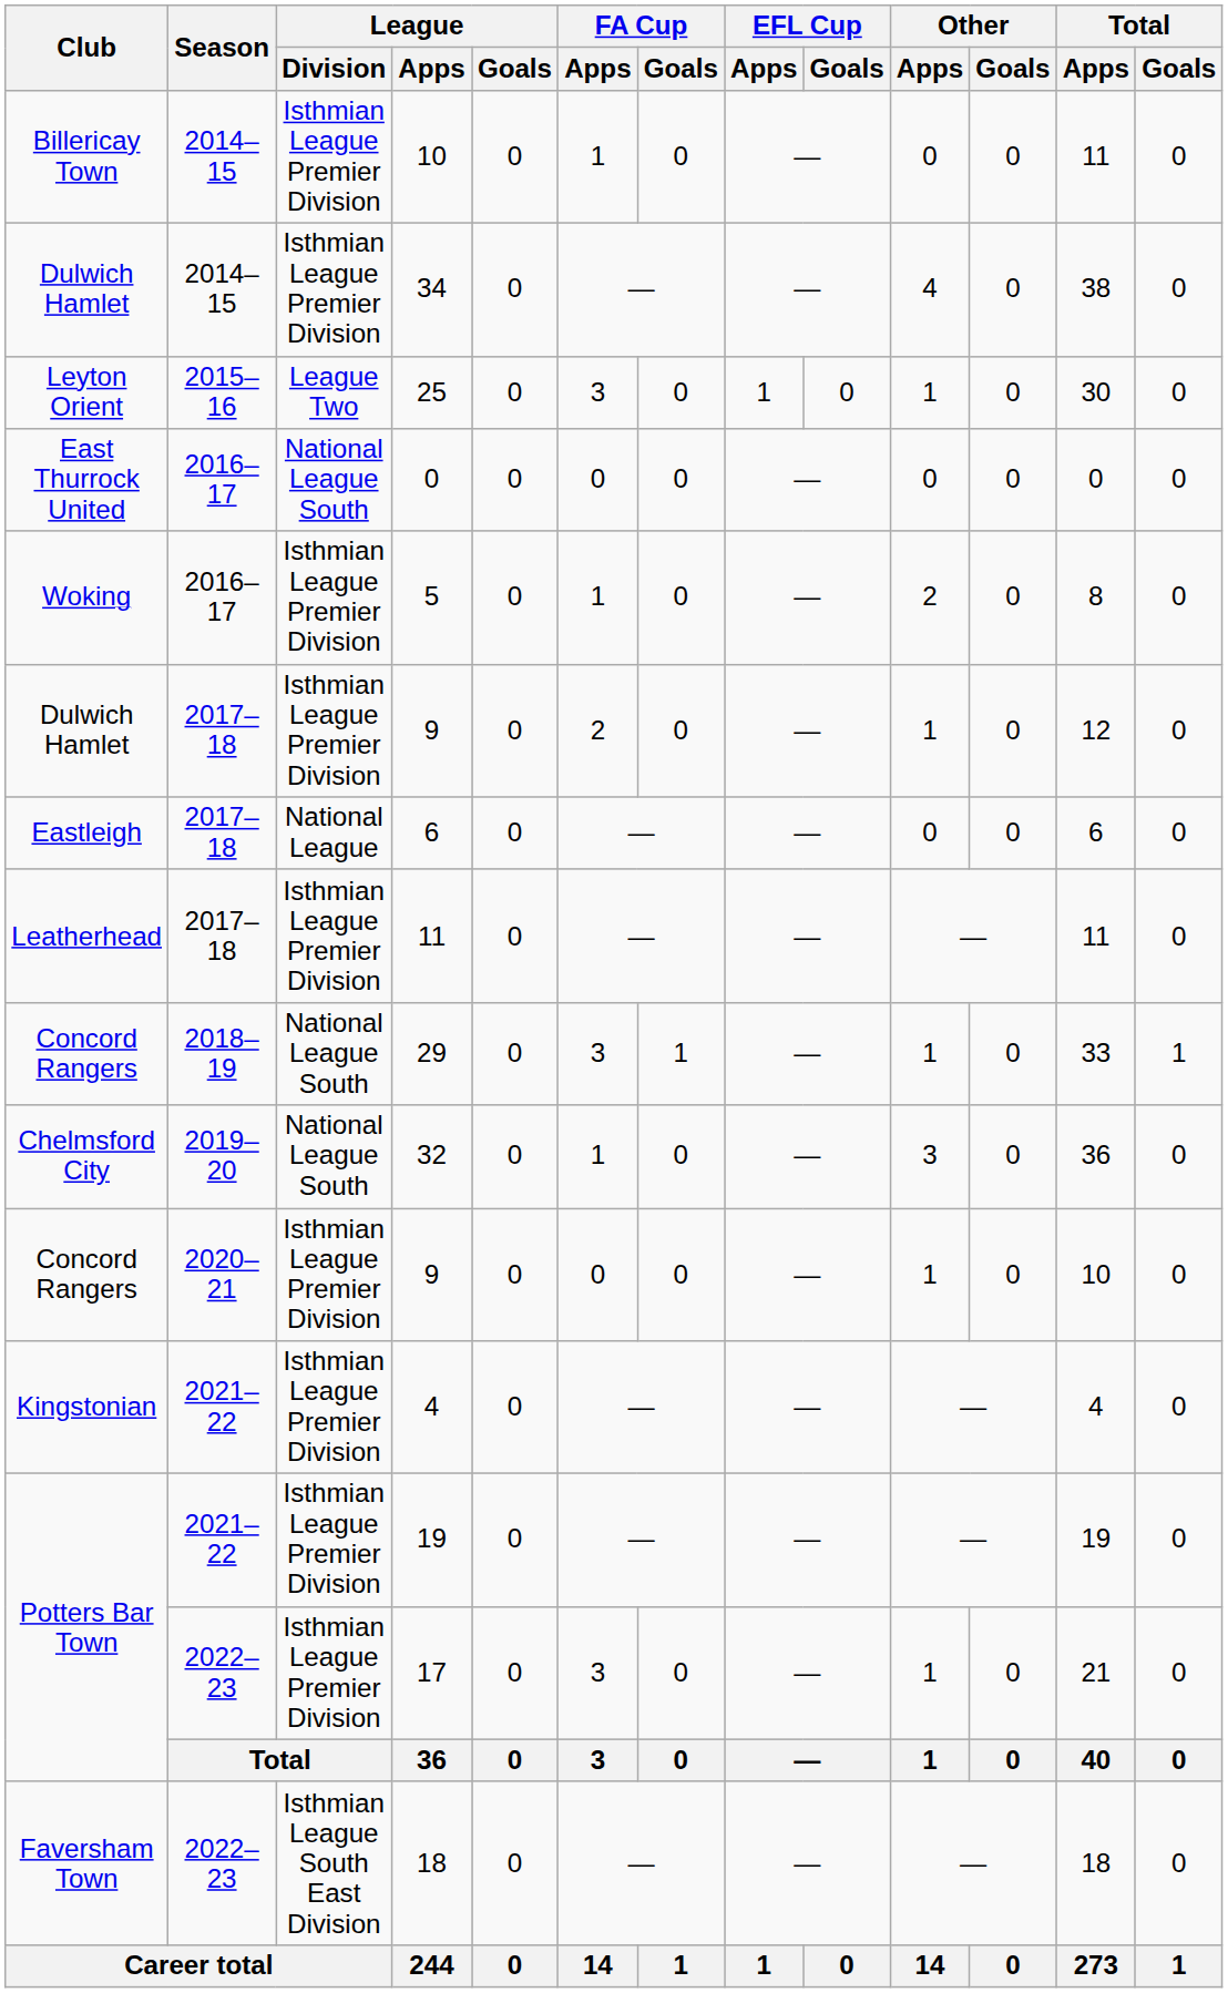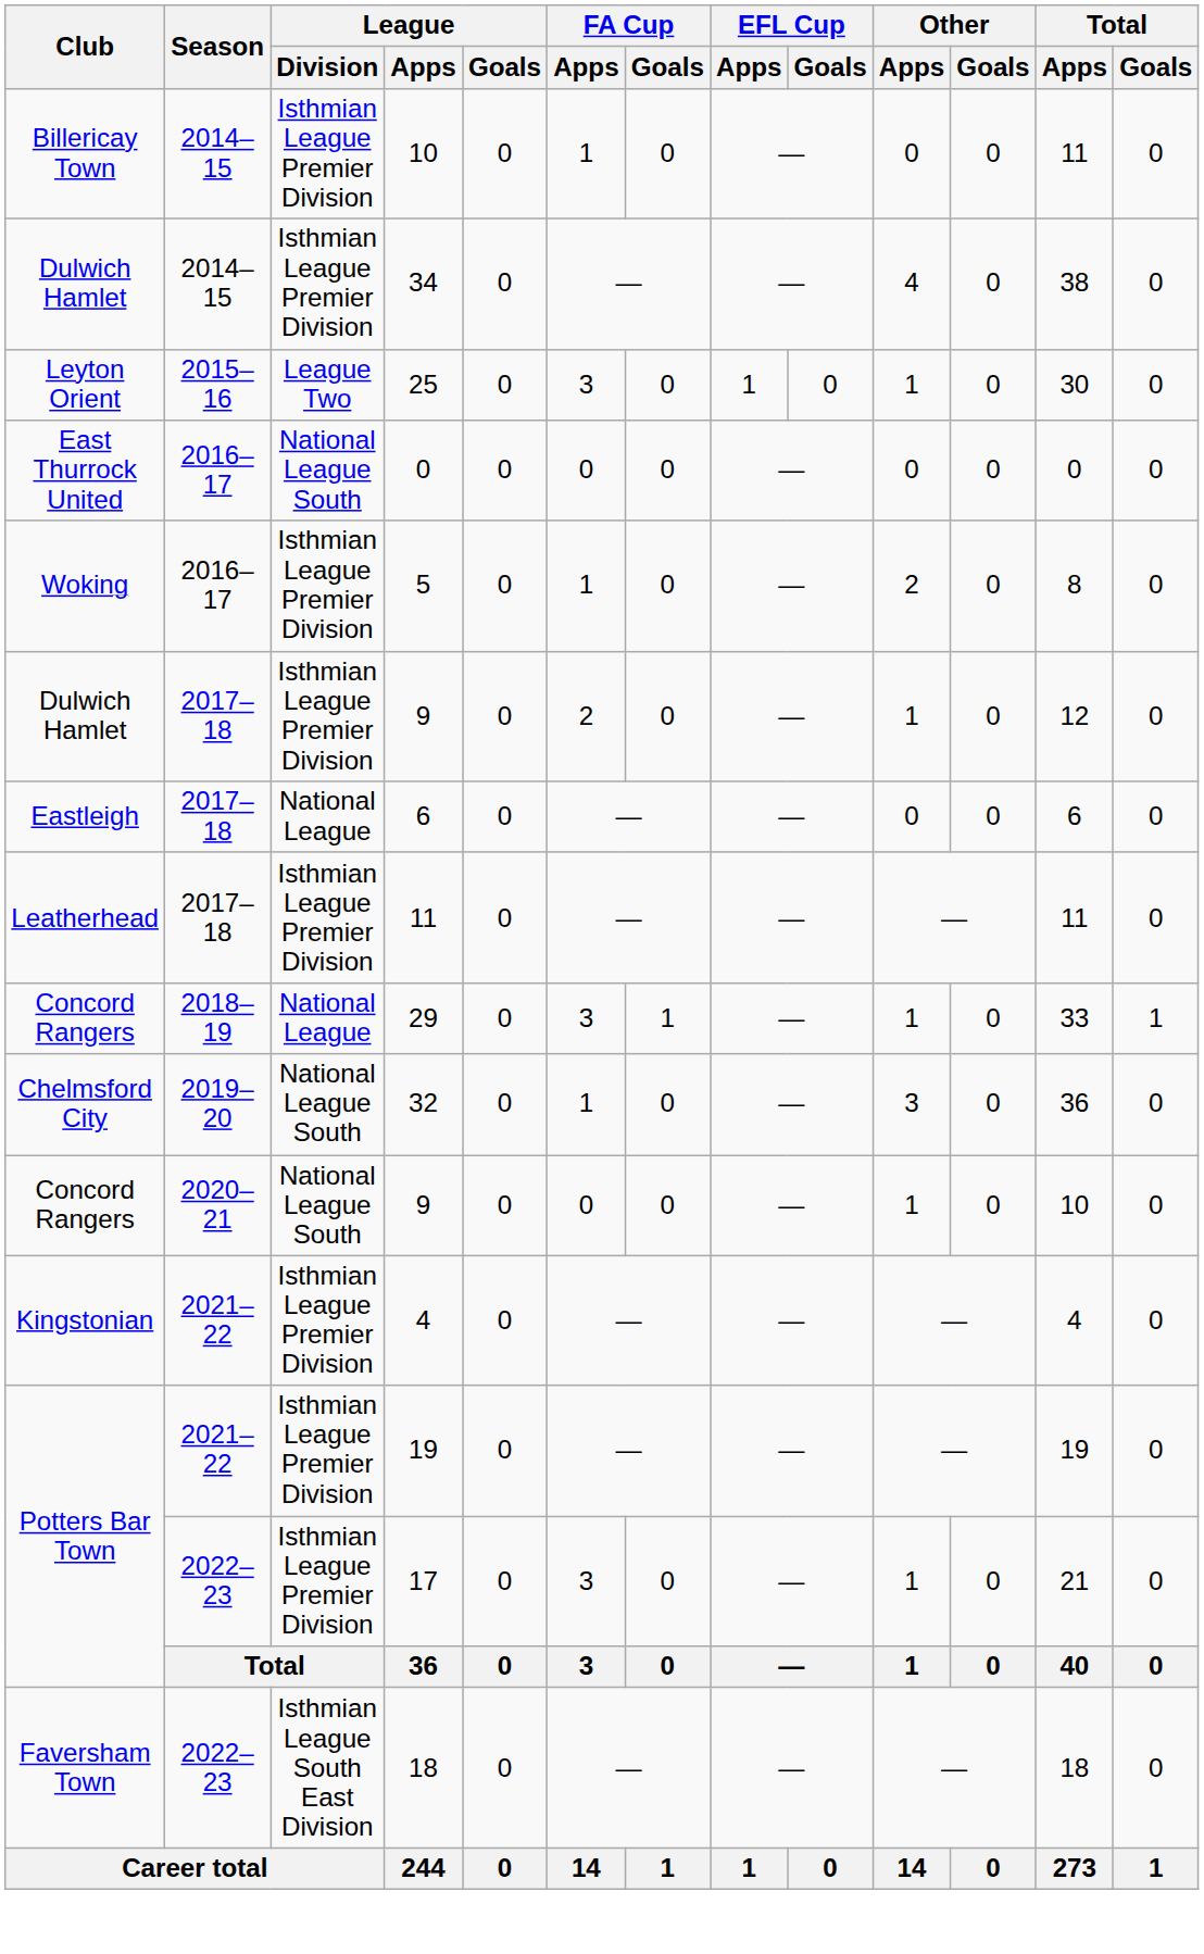29 | League / Division: National League South -> National League
Concord Rangers / 9 | League / Division: Isthmian League Premier Division -> National League South
